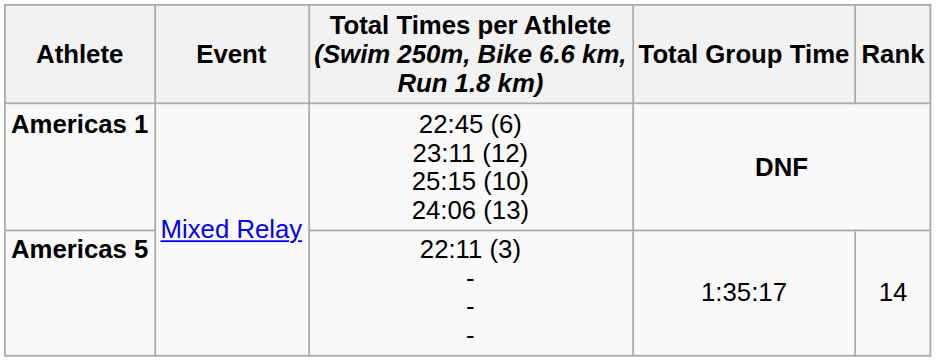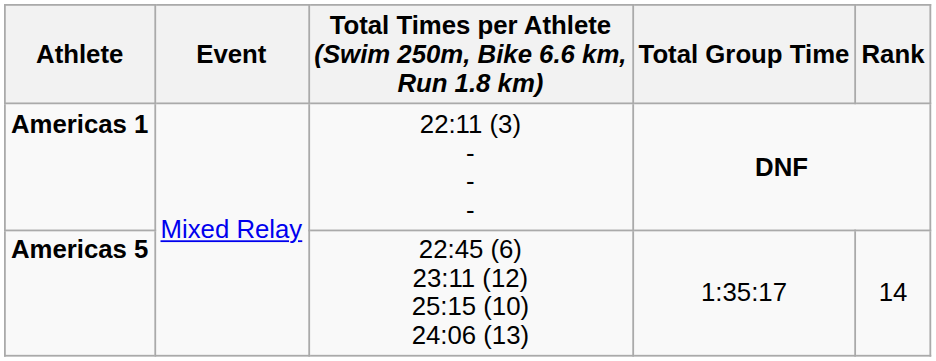Americas 1 | Total Times per Athlete (Swim 250m, Bike 6.6 km, Run 1.8 km): 22:45 (6) 23:11 (12) 25:15 (10) 24:06 (13) -> 22:11 (3) - - -
Americas 5 | Total Times per Athlete (Swim 250m, Bike 6.6 km, Run 1.8 km): 22:11 (3) - - - -> 22:45 (6) 23:11 (12) 25:15 (10) 24:06 (13)
